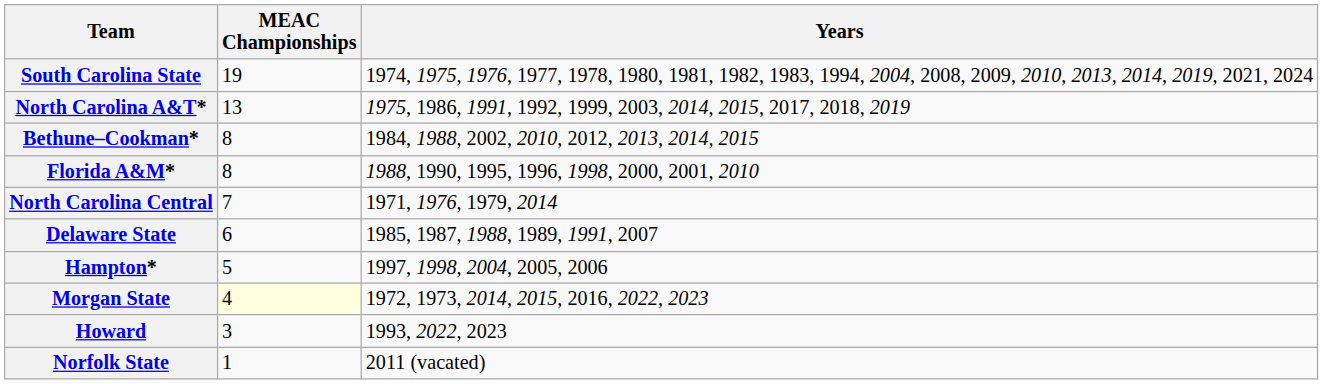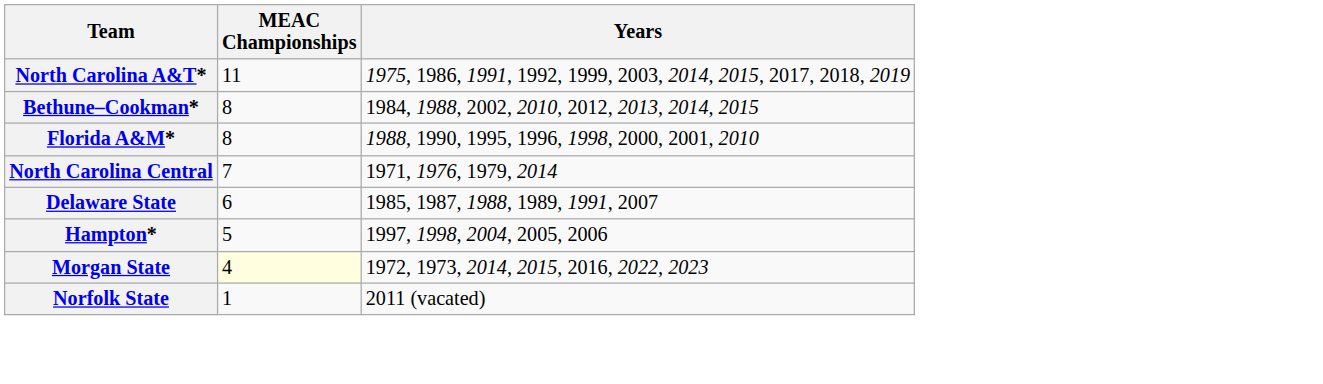- row: South Carolina State | 19 | 1974, 1975, 1976, 1977, 1978, 1980, 1981, 1982, 1983, 1994, 2004, 2008, 2009, 2010, 2013, 2014, 2019, 2021, 2024
North Carolina A&T* | MEAC Championships: 13 -> 11
- row: Howard | 3 | 1993, 2022, 2023
